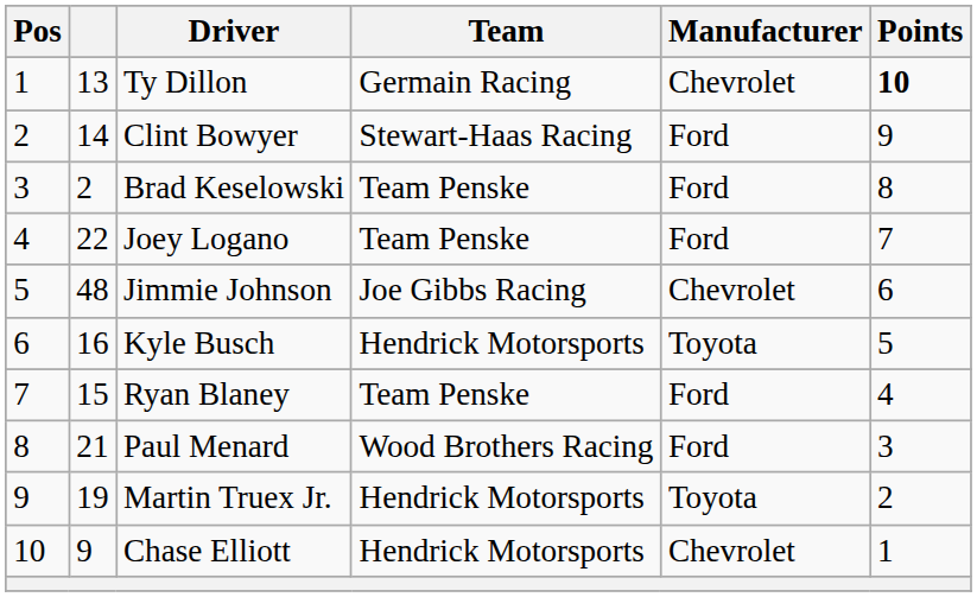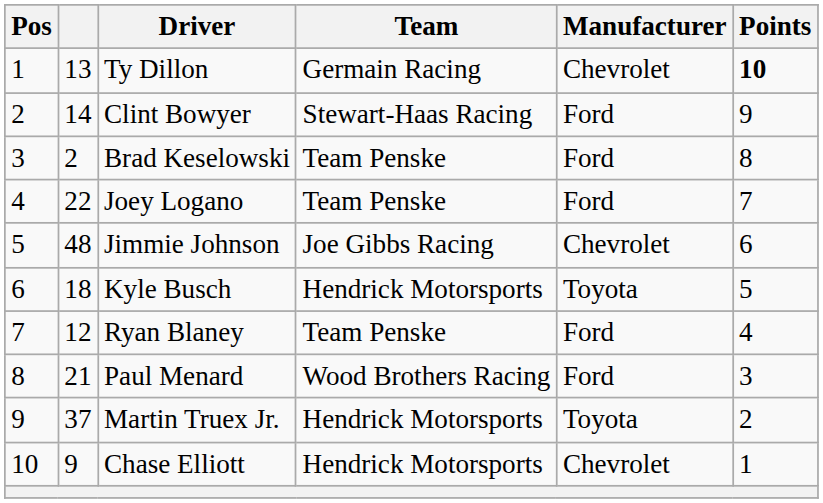Kyle Busch | column 2: 16 -> 18
Ryan Blaney | column 2: 15 -> 12
Martin Truex Jr. | column 2: 19 -> 37
